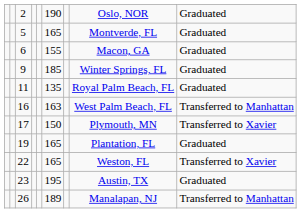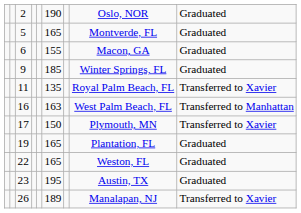11 | column 9: Graduated -> Transferred to Xavier
22 | column 9: Transferred to Xavier -> Graduated
26 | column 9: Transferred to Manhattan -> Transferred to Xavier
